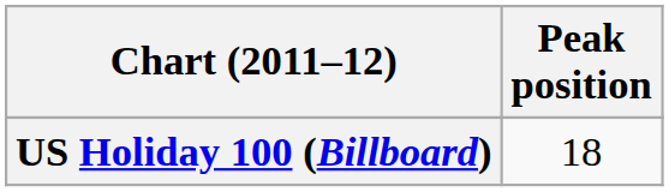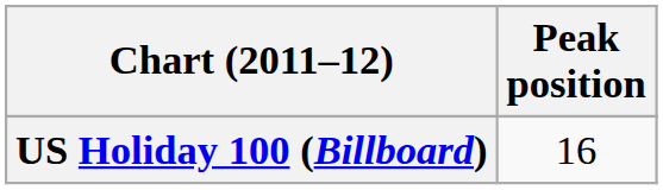US Holiday 100 (Billboard) | Peak position: 18 -> 16
